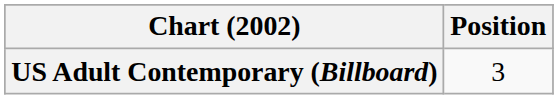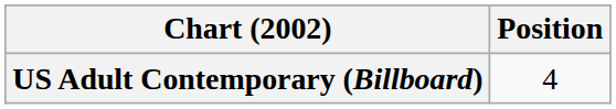US Adult Contemporary (Billboard) | Position: 3 -> 4
